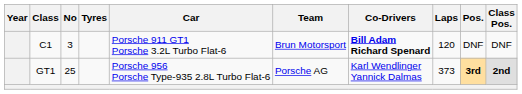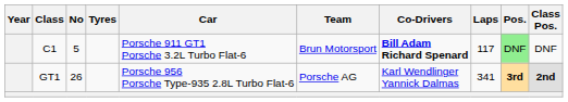C1 | No: 3 -> 5
C1 | Laps: 120 -> 117
C1 | Pos.: no background -> lightgreen background
GT1 | No: 25 -> 26
GT1 | Laps: 373 -> 341
